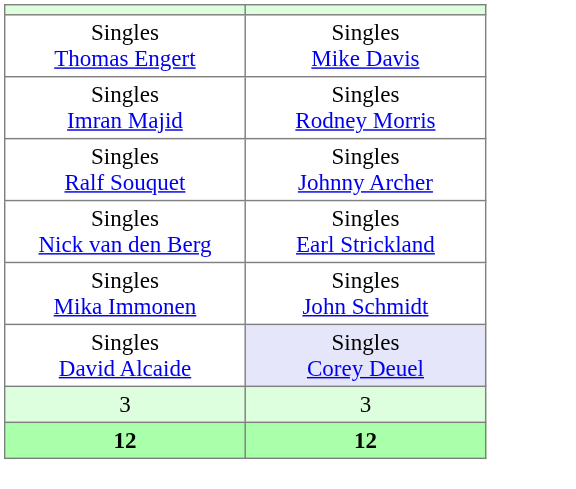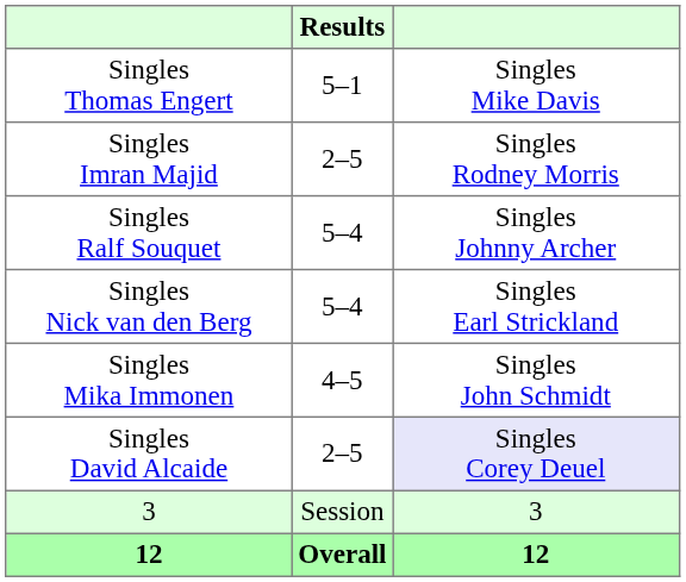+ column: Results | 5–1 | 2–5 | 5–4 | 5–4 | 4–5 | 2–5 | Session | Overall
